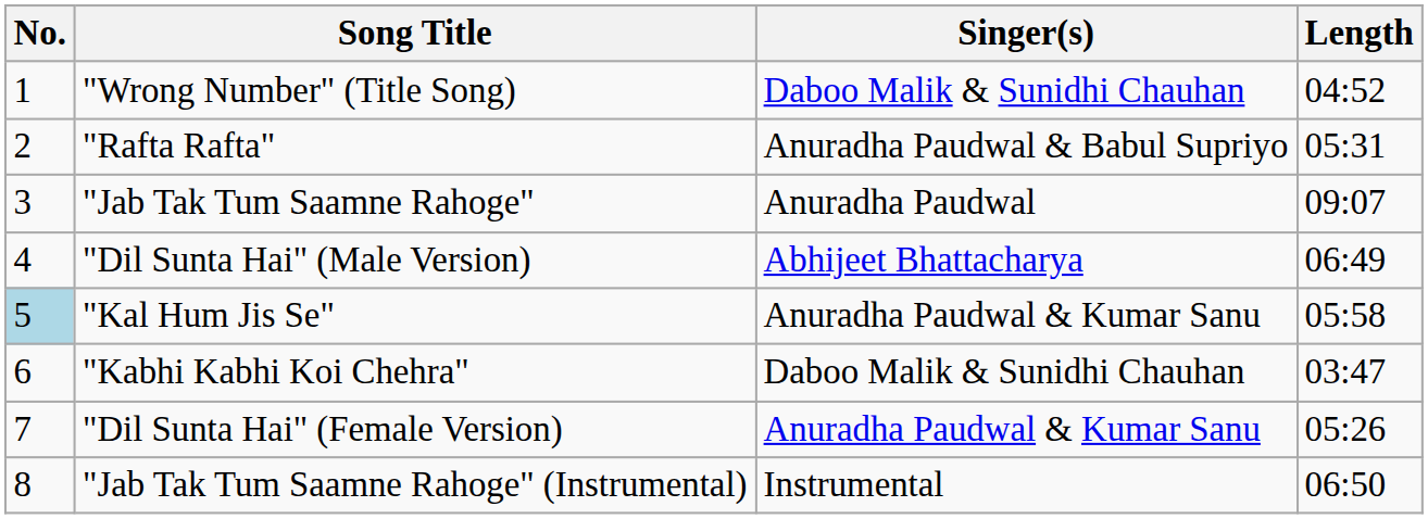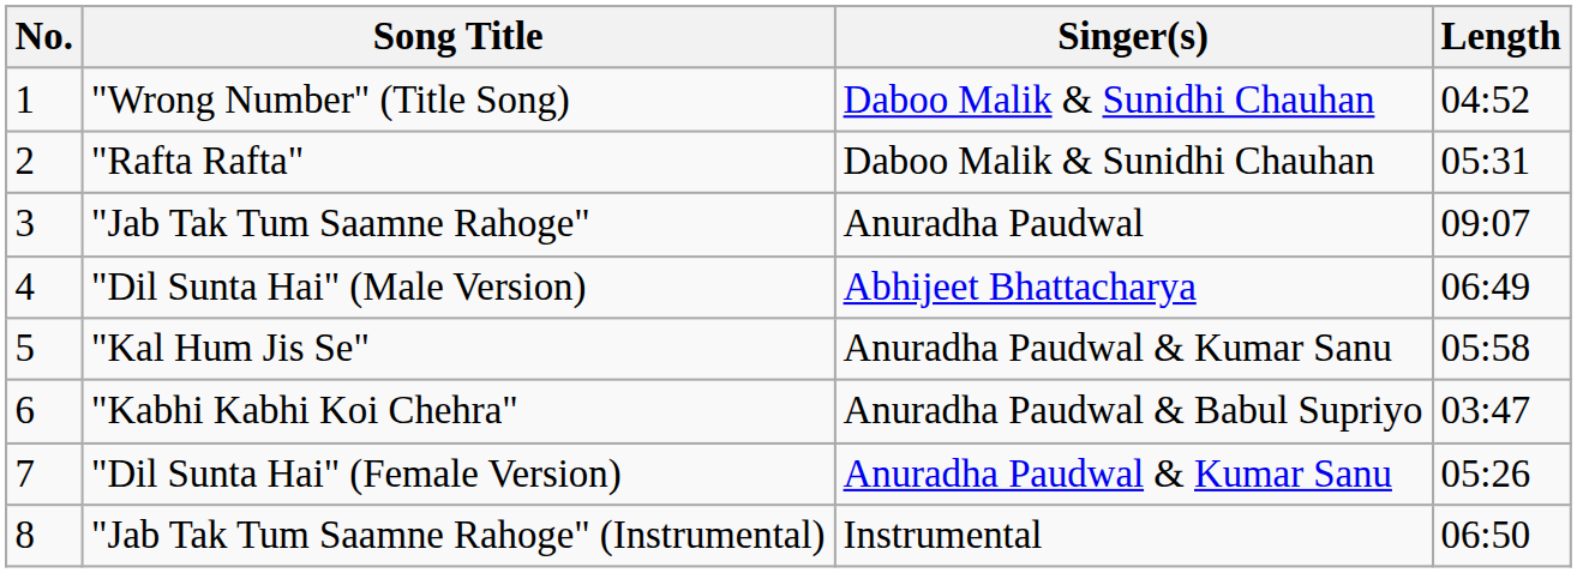"Rafta Rafta" | Singer(s): Anuradha Paudwal & Babul Supriyo -> Daboo Malik & Sunidhi Chauhan
"Kal Hum Jis Se" | No.: lightblue background -> no background
"Kabhi Kabhi Koi Chehra" | Singer(s): Daboo Malik & Sunidhi Chauhan -> Anuradha Paudwal & Babul Supriyo
